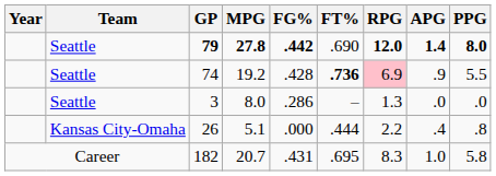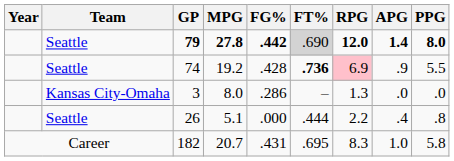79 | FT%: no background -> lightgrey background
3 | Team: Seattle -> Kansas City-Omaha
26 | Team: Kansas City-Omaha -> Seattle
